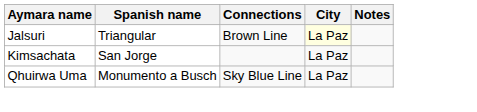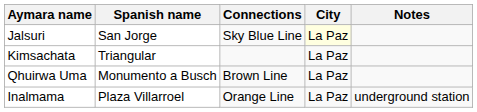Jalsuri | Spanish name: Triangular -> San Jorge
Jalsuri | Connections: Brown Line -> Sky Blue Line
Kimsachata | Spanish name: San Jorge -> Triangular
Qhuirwa Uma | Connections: Sky Blue Line -> Brown Line
+ row: Inalmama | Plaza Villarroel | Orange Line | La Paz | underground station
